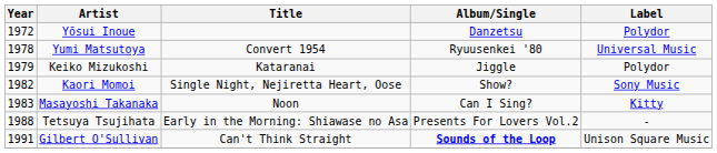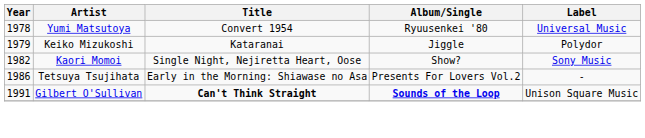- row: 1972 | Yōsui Inoue | Danzetsu | Polydor
- row: 1983 | Masayoshi Takanaka | Noon | Can I Sing? | Kitty
Tetsuya Tsujihata | Year: 1988 -> 1986
Gilbert O'Sullivan | Title: normal -> bold
